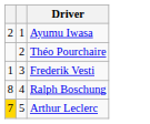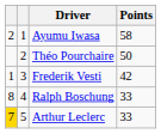+ column: Points | 58 | 50 | 42 | 33 | 33
